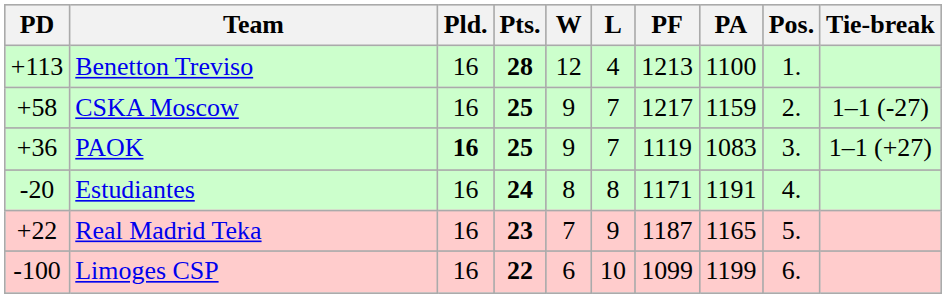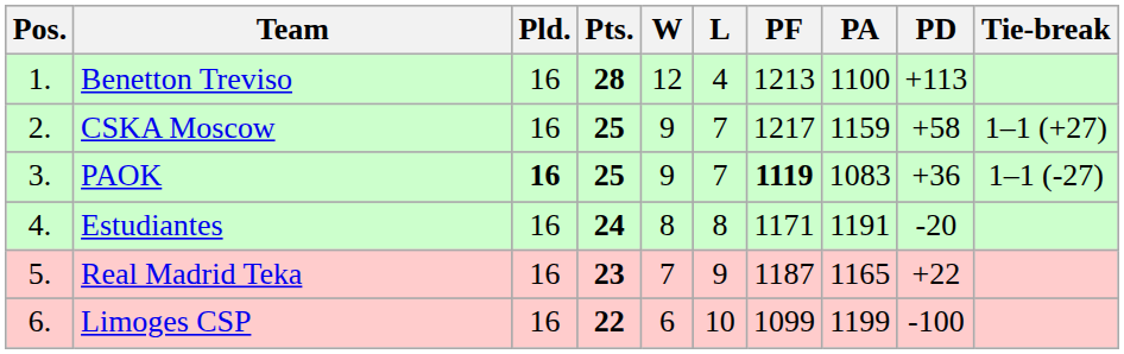columns swapped: Pos. <-> PD
CSKA Moscow | Tie-break: 1–1 (-27) -> 1–1 (+27)
PAOK | PF: normal -> bold
PAOK | Tie-break: 1–1 (+27) -> 1–1 (-27)
